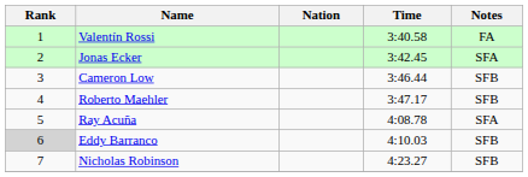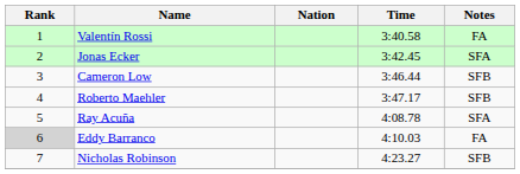Eddy Barranco | Notes: SFB -> FA
